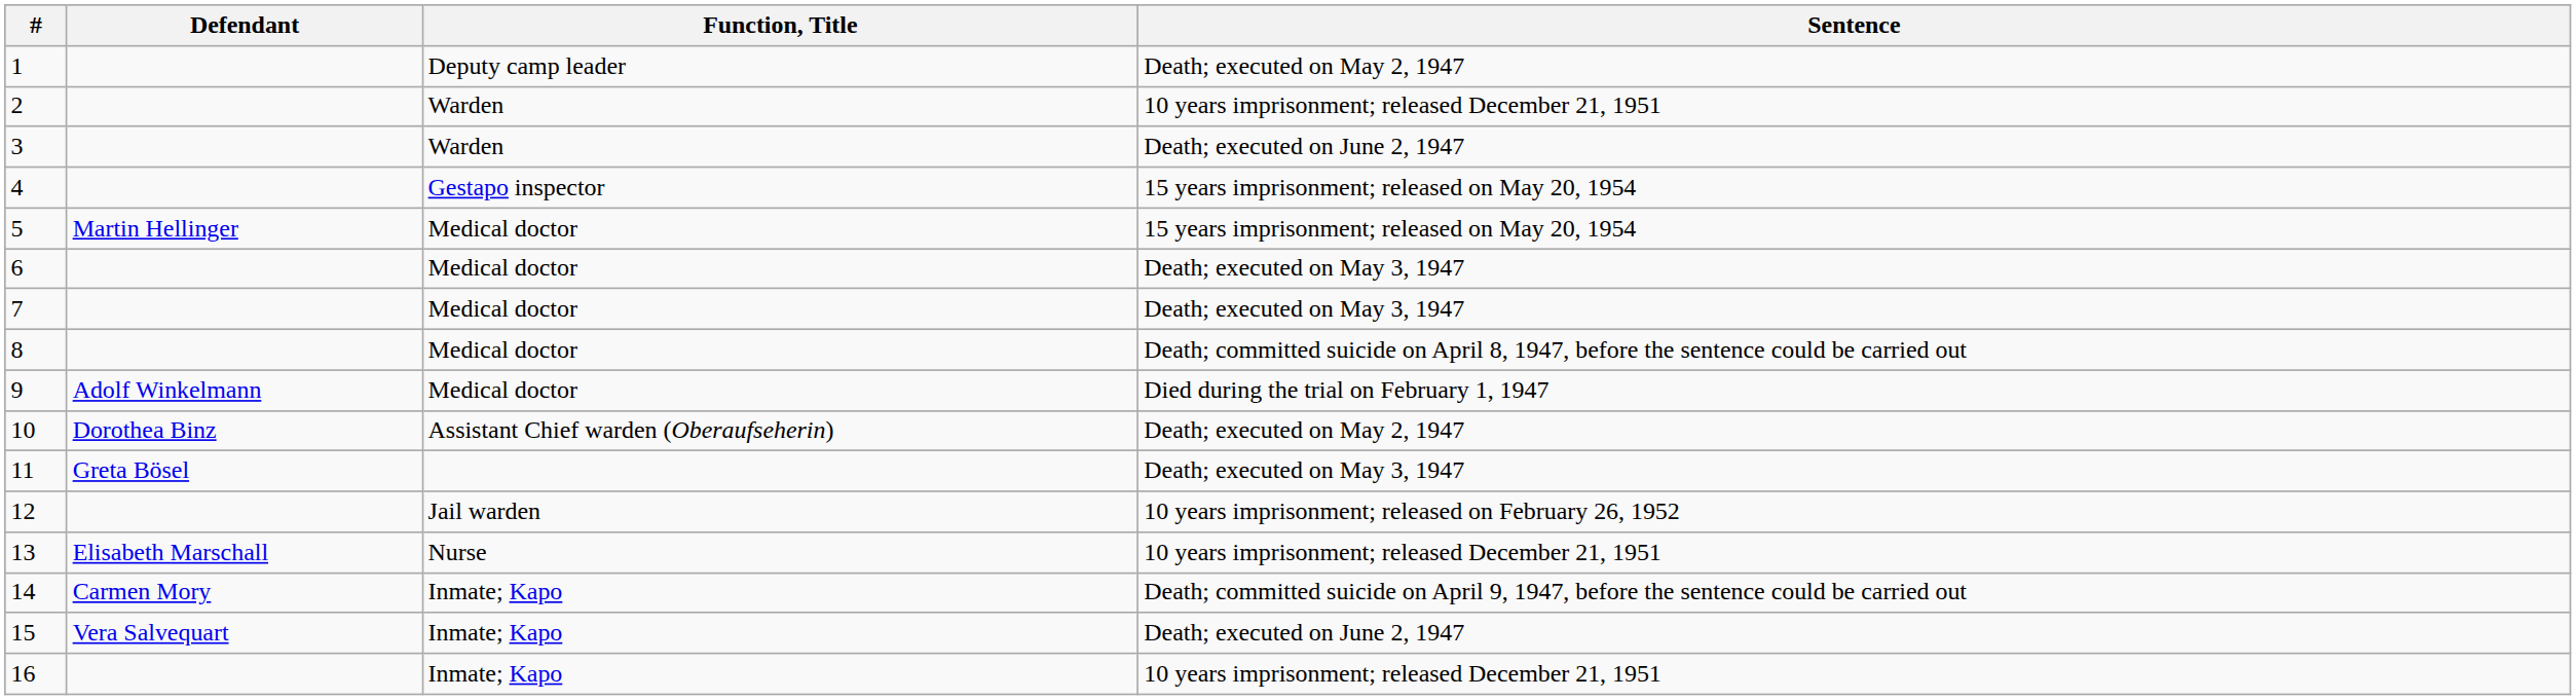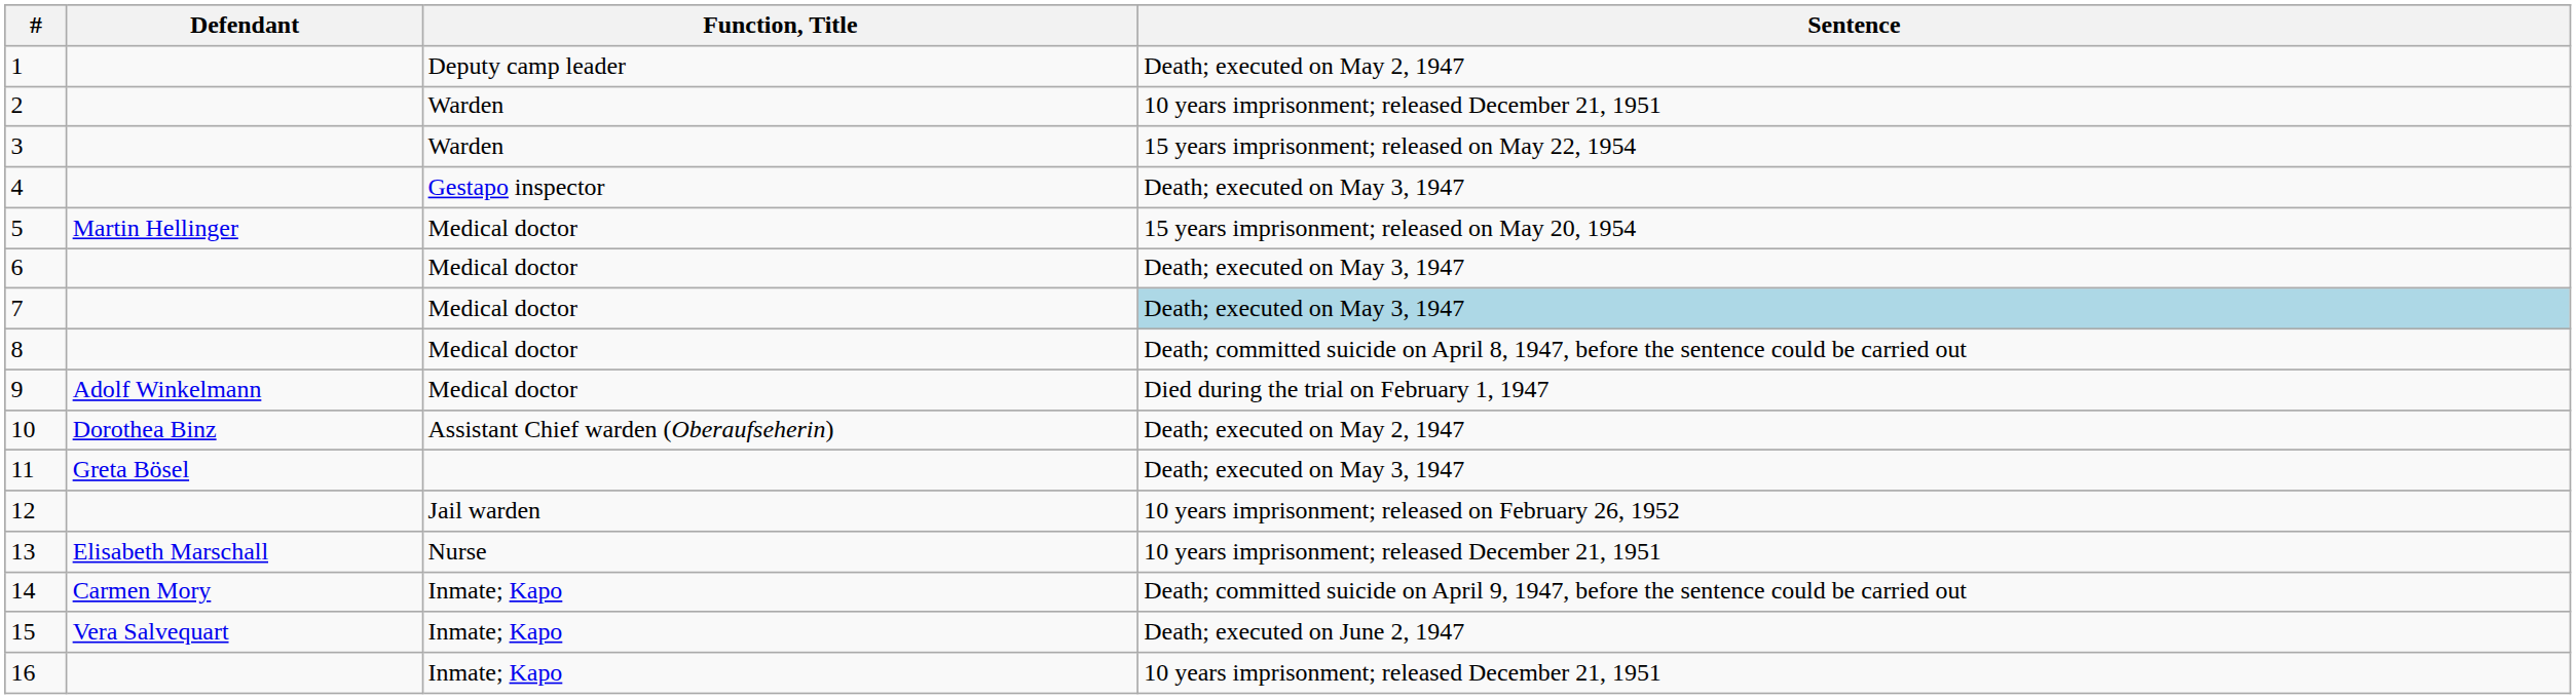3 | Sentence: Death; executed on June 2, 1947 -> 15 years imprisonment; released on May 22, 1954
4 | Sentence: 15 years imprisonment; released on May 20, 1954 -> Death; executed on May 3, 1947
7 | Sentence: no background -> lightblue background
